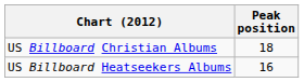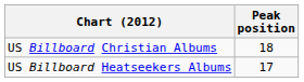US Billboard Heatseekers Albums | Peak position: 16 -> 17
